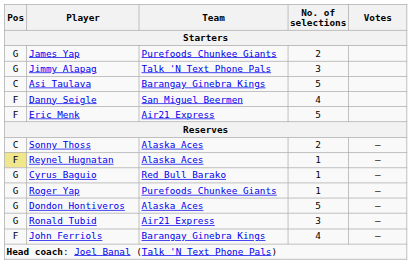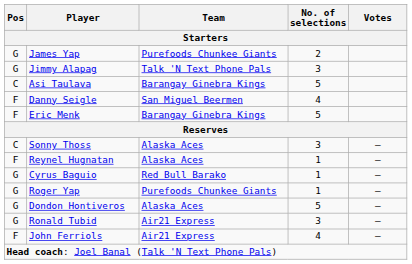Eric Menk | Team: Air21 Express -> Barangay Ginebra Kings
Sonny Thoss | No. of selections: 2 -> 3
Reynel Hugnatan | Pos: khaki background -> no background
John Ferriols | Team: Barangay Ginebra Kings -> Air21 Express
